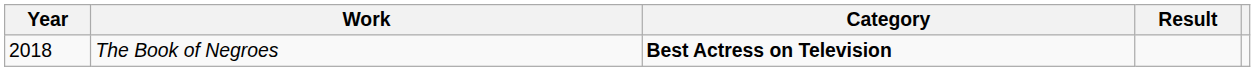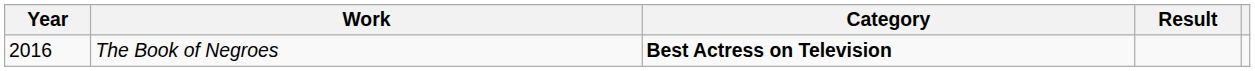The Book of Negroes | Year: 2018 -> 2016
